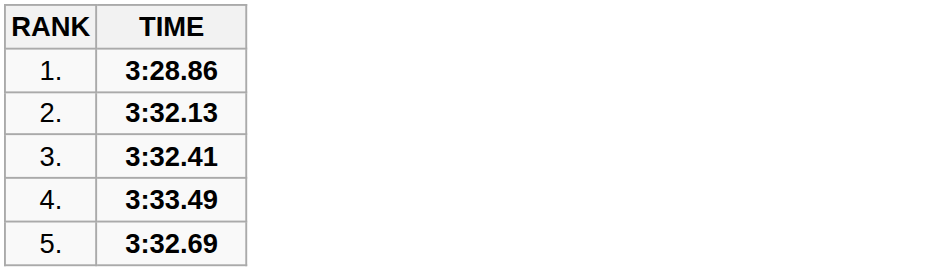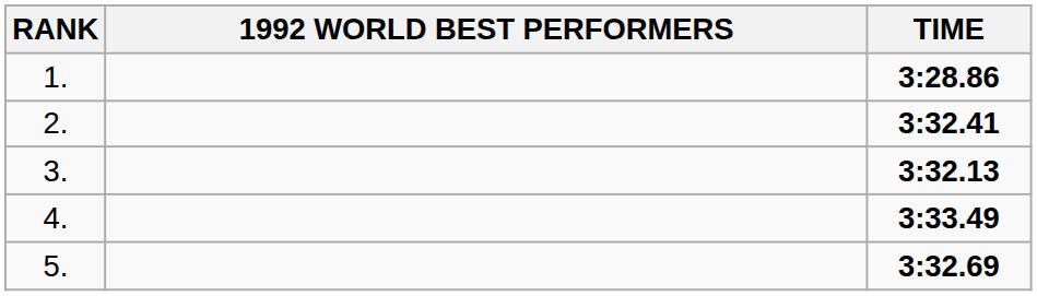+ column: 1992 WORLD BEST PERFORMERS
2. | TIME: 3:32.13 -> 3:32.41
3. | TIME: 3:32.41 -> 3:32.13
